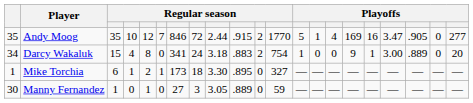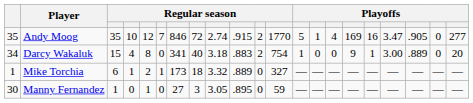Andy Moog | column 9: 2.44 -> 2.74
Darcy Wakaluk | column 8: 24 -> 40
Mike Torchia | column 9: 3.30 -> 3.32
Mike Torchia | column 10: .895 -> .889
Manny Fernandez | column 10: .889 -> .895
